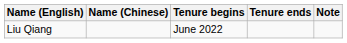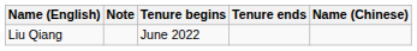columns swapped: Name (Chinese) <-> Note
